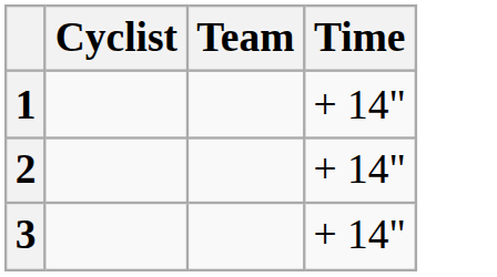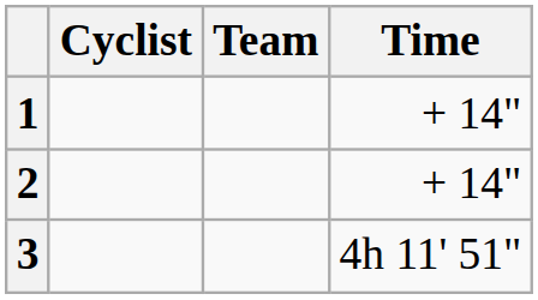3 | Time: + 14" -> 4h 11' 51"
